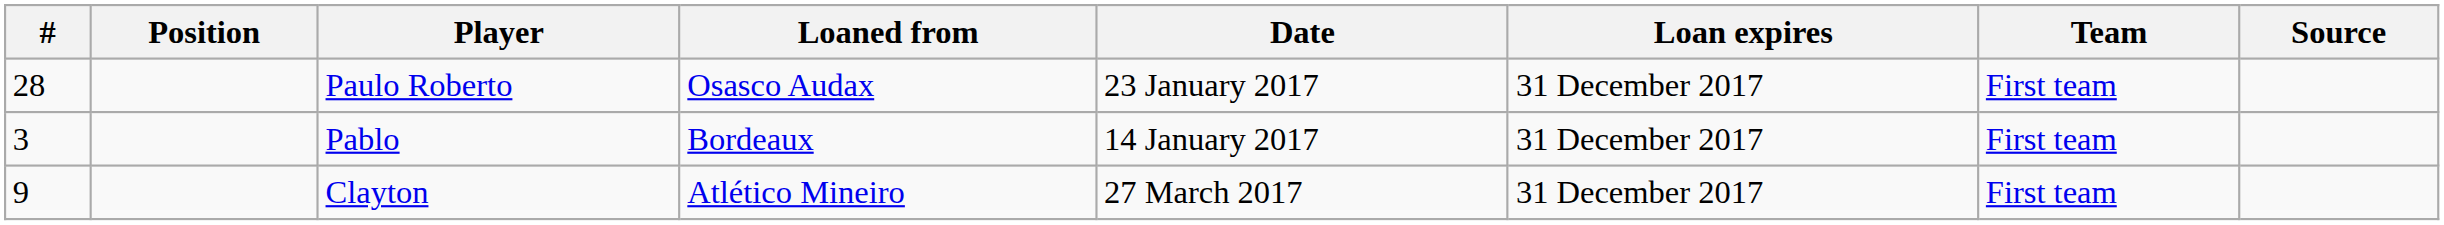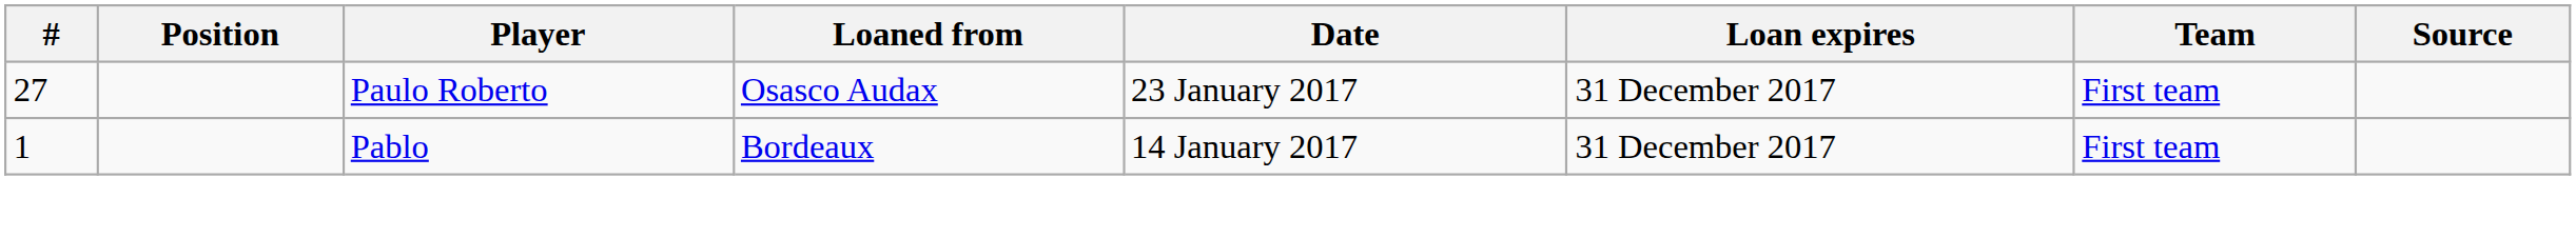Paulo Roberto | #: 28 -> 27
Pablo | #: 3 -> 1
- row: 9 | Clayton | Atlético Mineiro | 27 March 2017 | 31 December 2017 | First team
